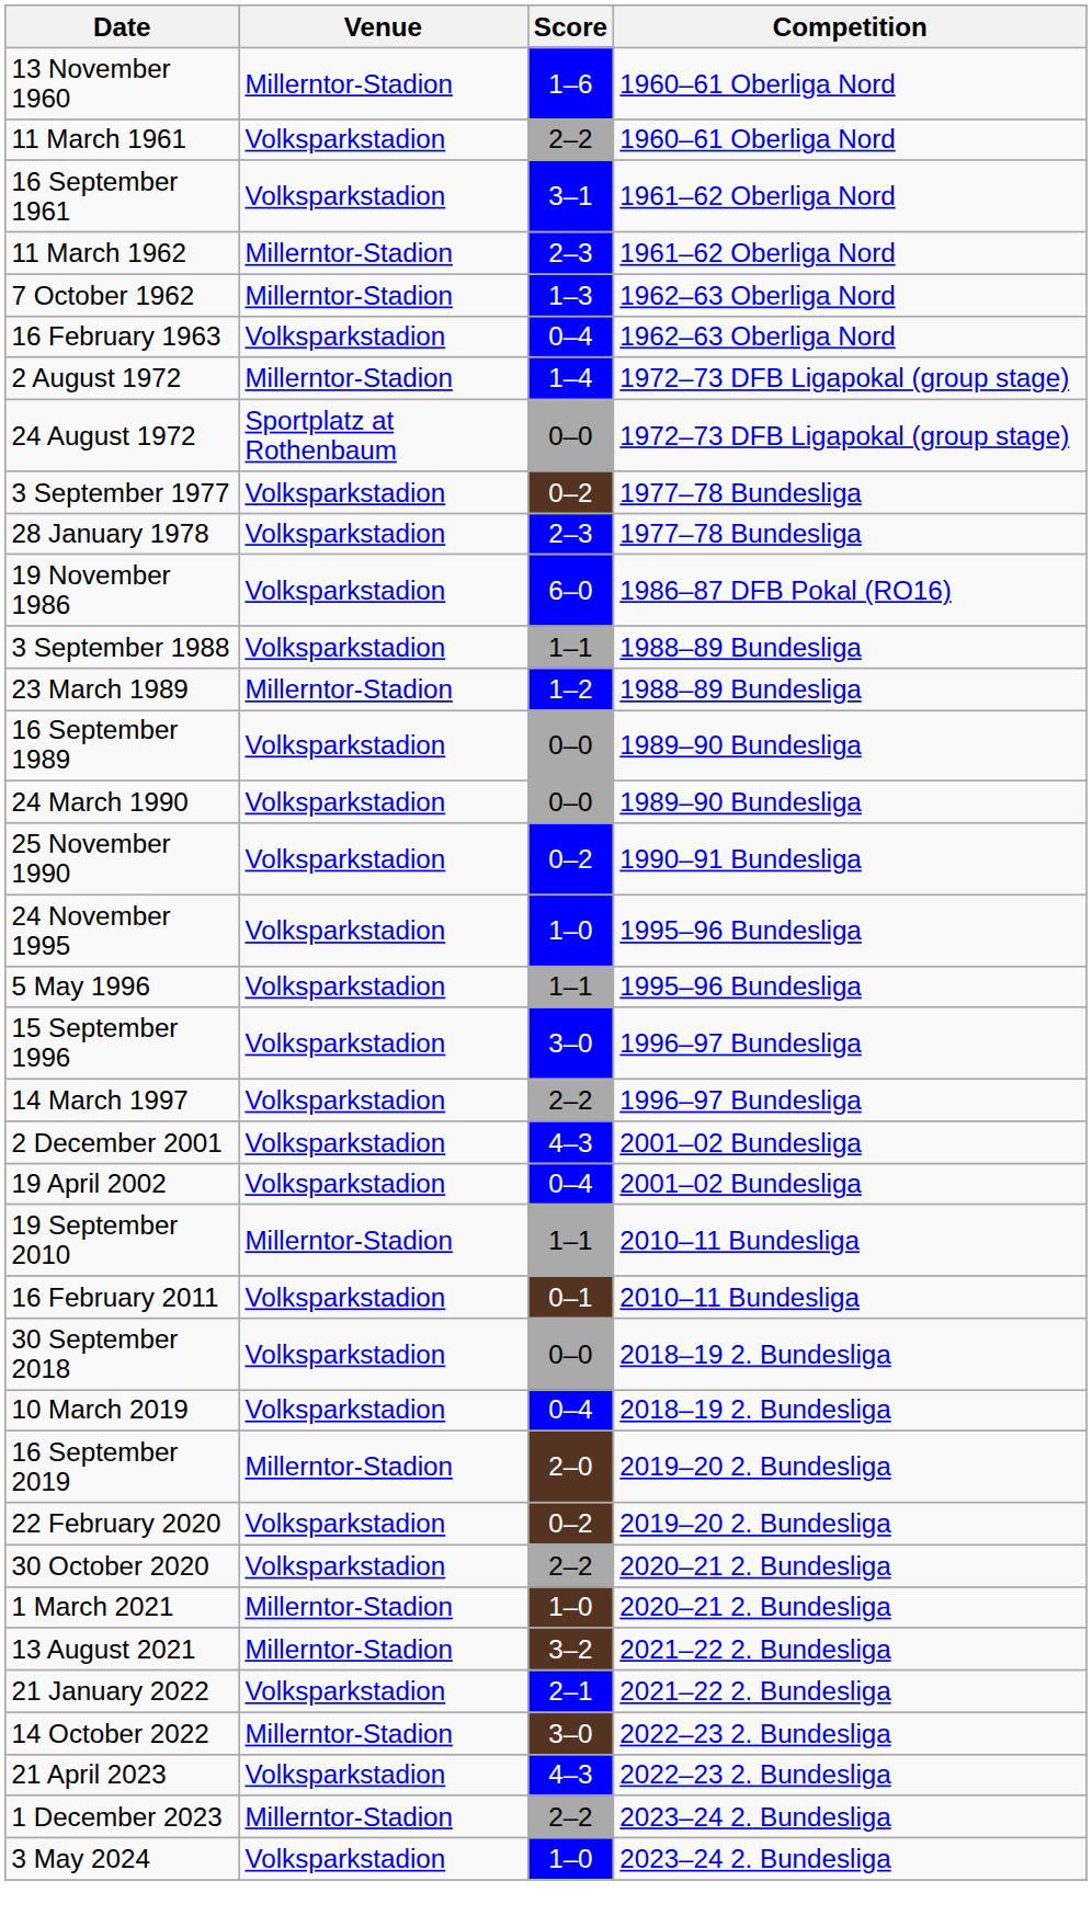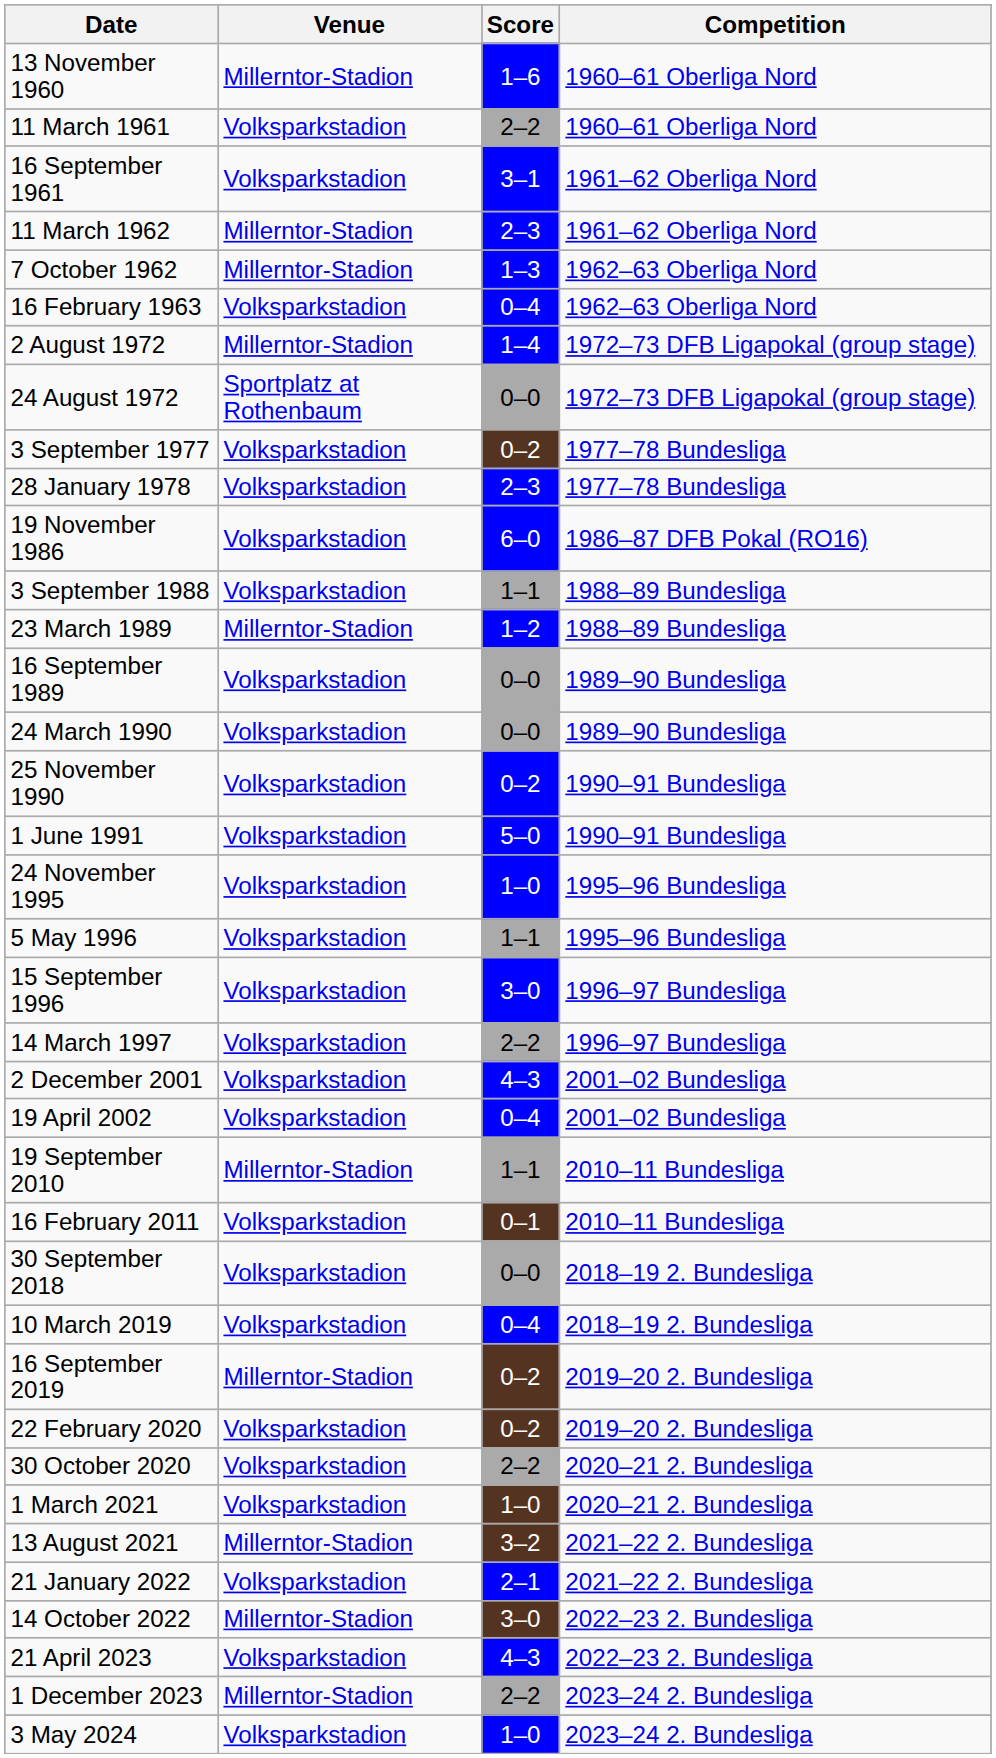+ row: 1 June 1991 | Volksparkstadion | 5–0 | 1990–91 Bundesliga
16 September 2019 | Score: 2–0 -> 0–2
1 March 2021 | Venue: Millerntor-Stadion -> Volksparkstadion
